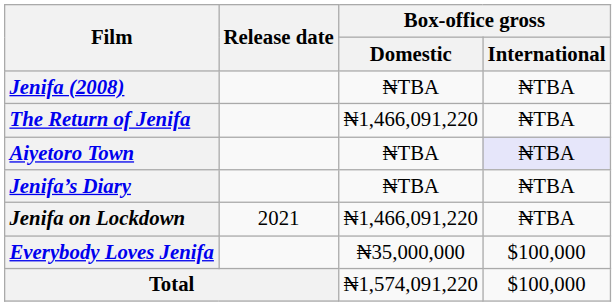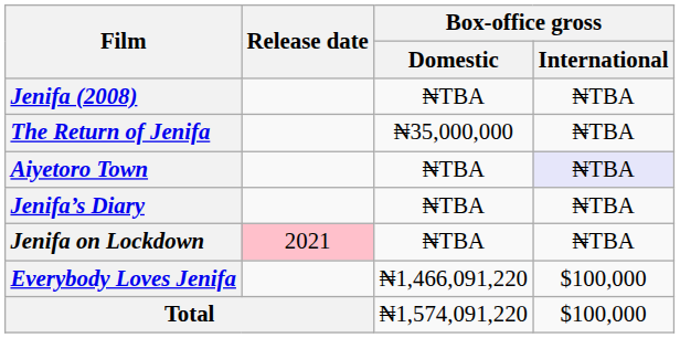The Return of Jenifa | Box-office gross / Domestic: ₦1,466,091,220 -> ₦35,000,000
Jenifa on Lockdown | Release date: no background -> pink background
Jenifa on Lockdown | Box-office gross / Domestic: ₦1,466,091,220 -> ₦TBA
Everybody Loves Jenifa | Box-office gross / Domestic: ₦35,000,000 -> ₦1,466,091,220
